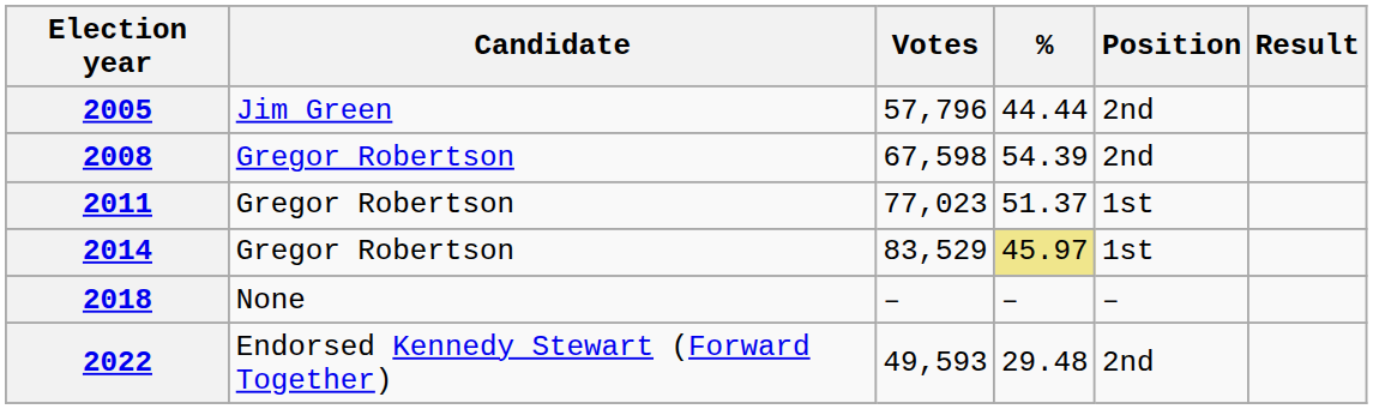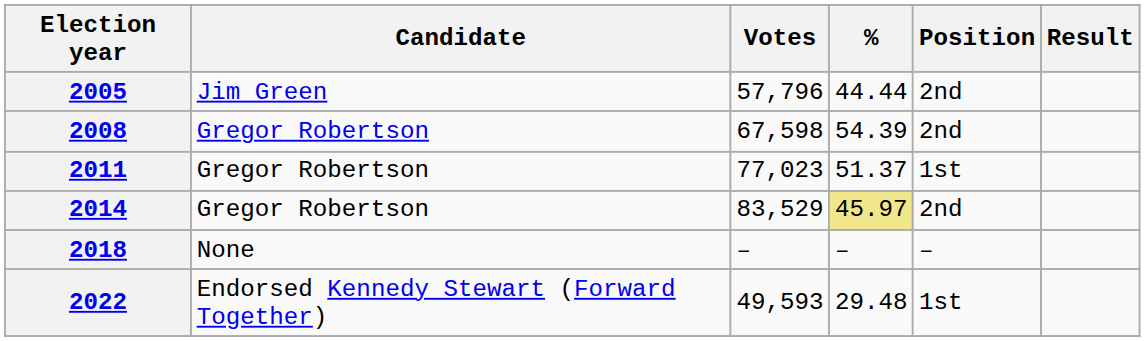2014 | Position: 1st -> 2nd
2022 | Position: 2nd -> 1st
